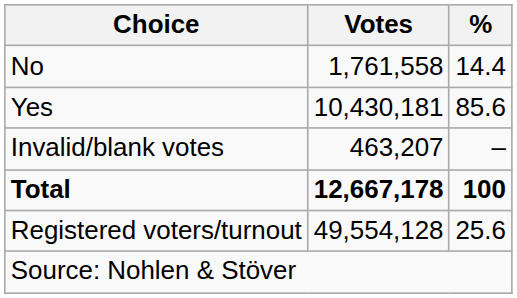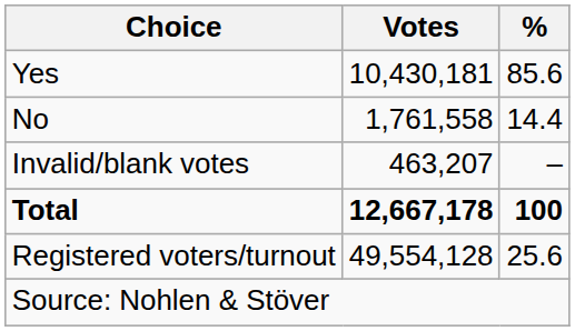rows swapped: Yes <-> No
